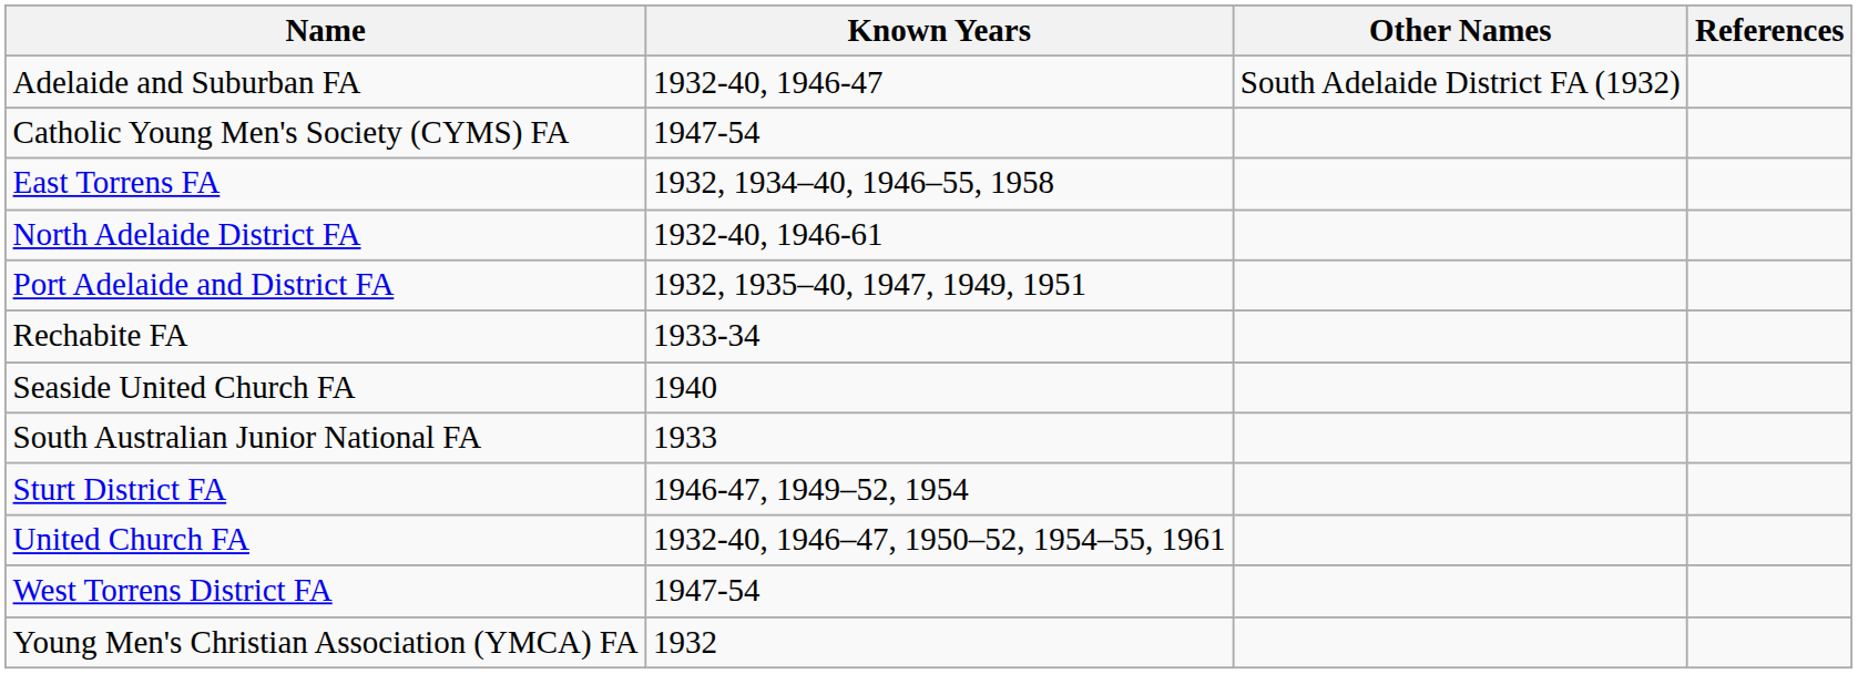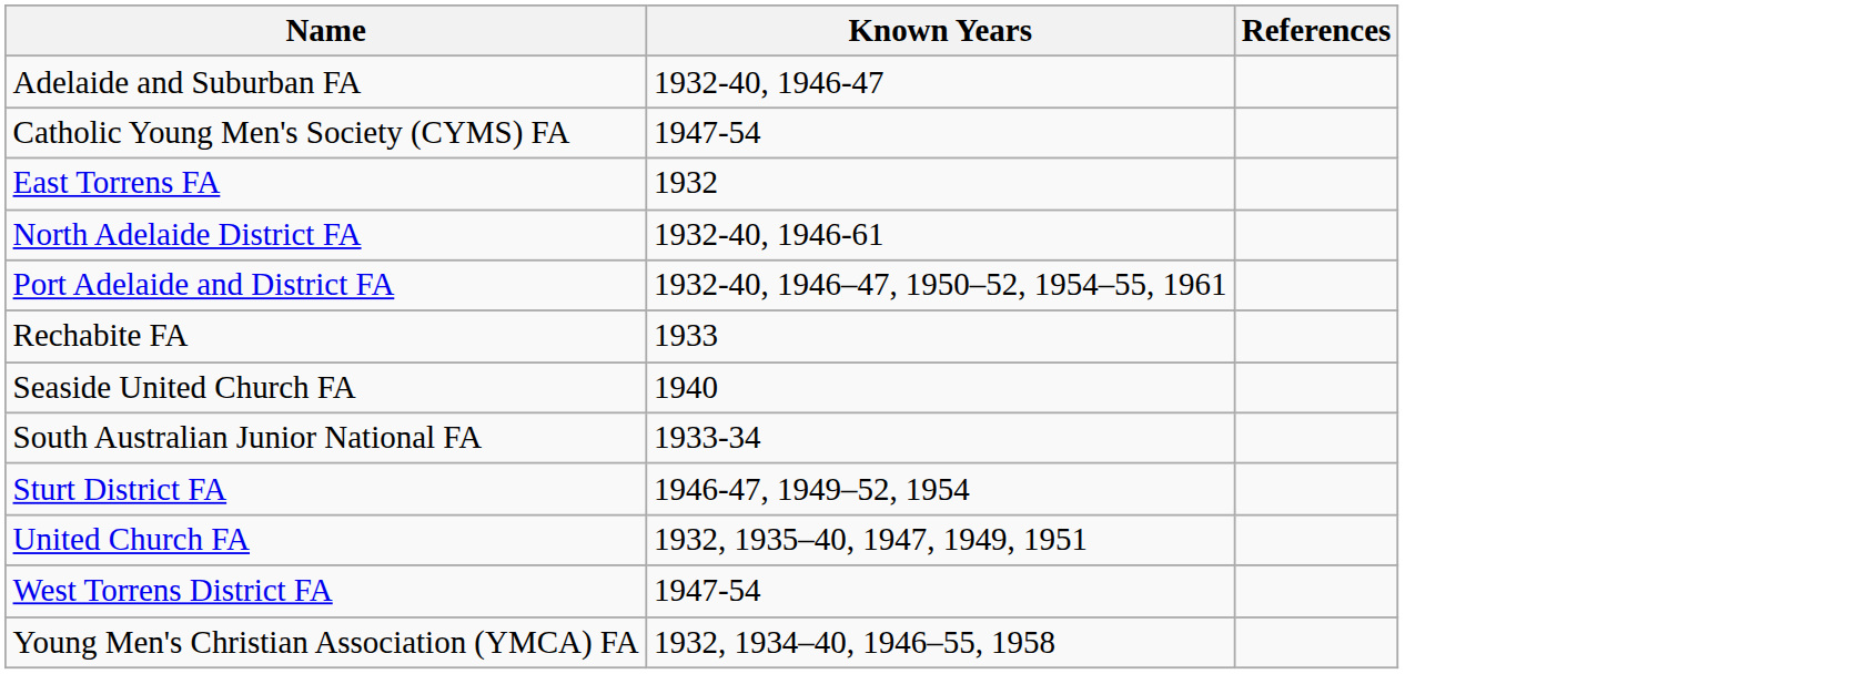- column: Other Names | South Adelaide District FA (1932)
East Torrens FA | Known Years: 1932, 1934–40, 1946–55, 1958 -> 1932
Port Adelaide and District FA | Known Years: 1932, 1935–40, 1947, 1949, 1951 -> 1932-40, 1946–47, 1950–52, 1954–55, 1961
Rechabite FA | Known Years: 1933-34 -> 1933
South Australian Junior National FA | Known Years: 1933 -> 1933-34
United Church FA | Known Years: 1932-40, 1946–47, 1950–52, 1954–55, 1961 -> 1932, 1935–40, 1947, 1949, 1951
Young Men's Christian Association (YMCA) FA | Known Years: 1932 -> 1932, 1934–40, 1946–55, 1958
